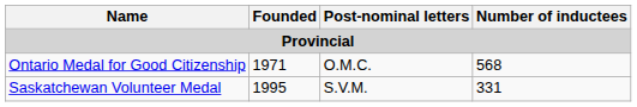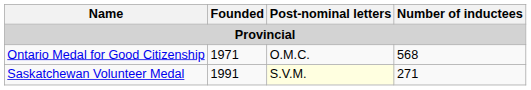Saskatchewan Volunteer Medal | Founded: 1995 -> 1991
Saskatchewan Volunteer Medal | Post-nominal letters: no background -> lightyellow background
Saskatchewan Volunteer Medal | Number of inductees: 331 -> 271
